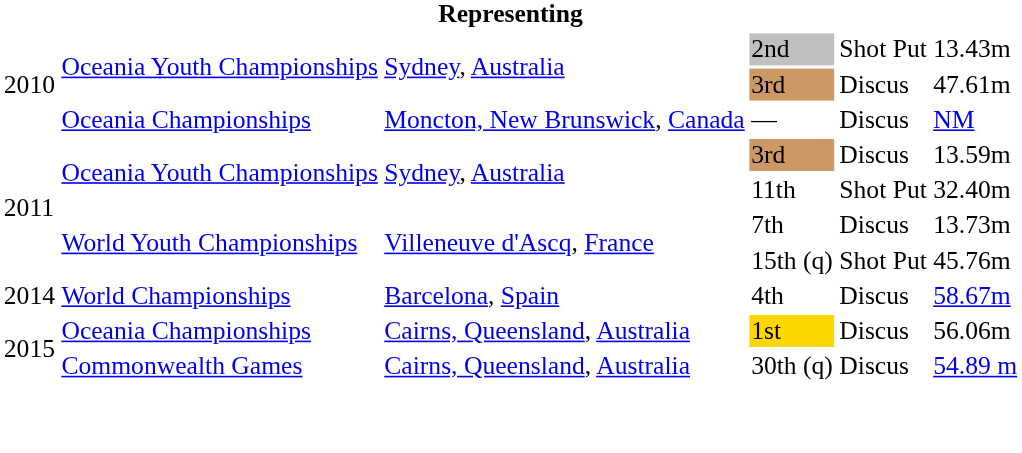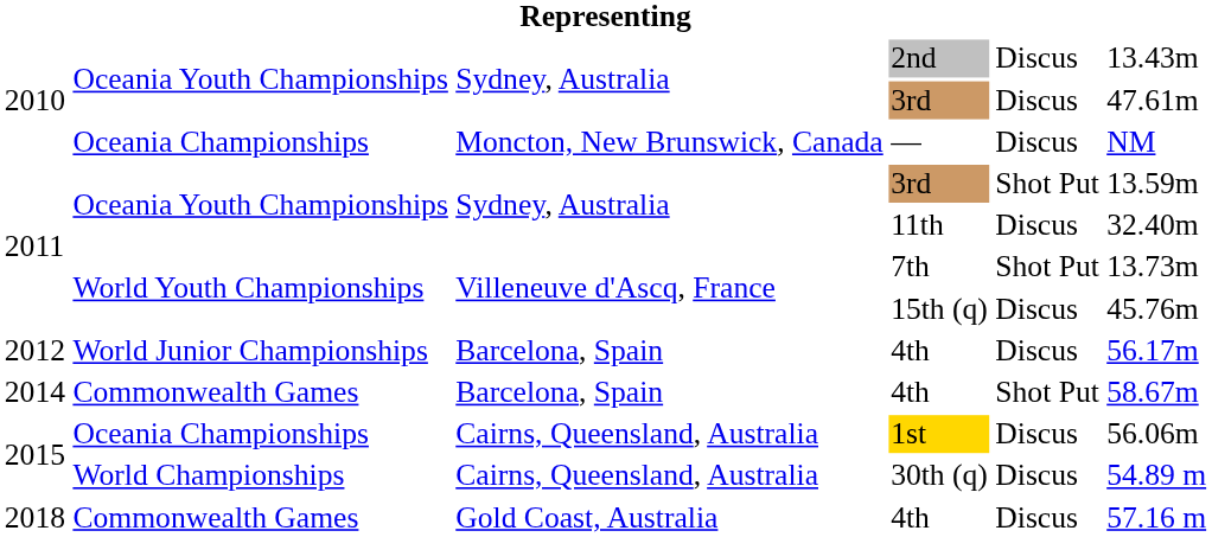2nd | column 5: Shot Put -> Discus
2011 / 3rd | column 5: Discus -> Shot Put
11th | column 5: Shot Put -> Discus
7th | column 5: Discus -> Shot Put
15th (q) | column 5: Shot Put -> Discus
+ row: 2012 | World Junior Championships | Barcelona, Spain | 4th | Discus | 56.17m
2014 / 4th | column 2: World Championships -> Commonwealth Games
2014 / 4th | column 5: Discus -> Shot Put
30th (q) | column 2: Commonwealth Games -> World Championships
+ row: 2018 | Commonwealth Games | Gold Coast, Australia | 4th | Discus | 57.16 m
